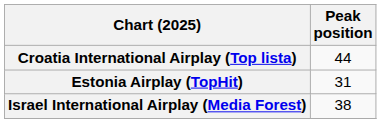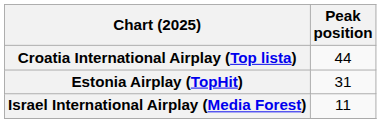Israel International Airplay (Media Forest) | Peak position: 38 -> 11
